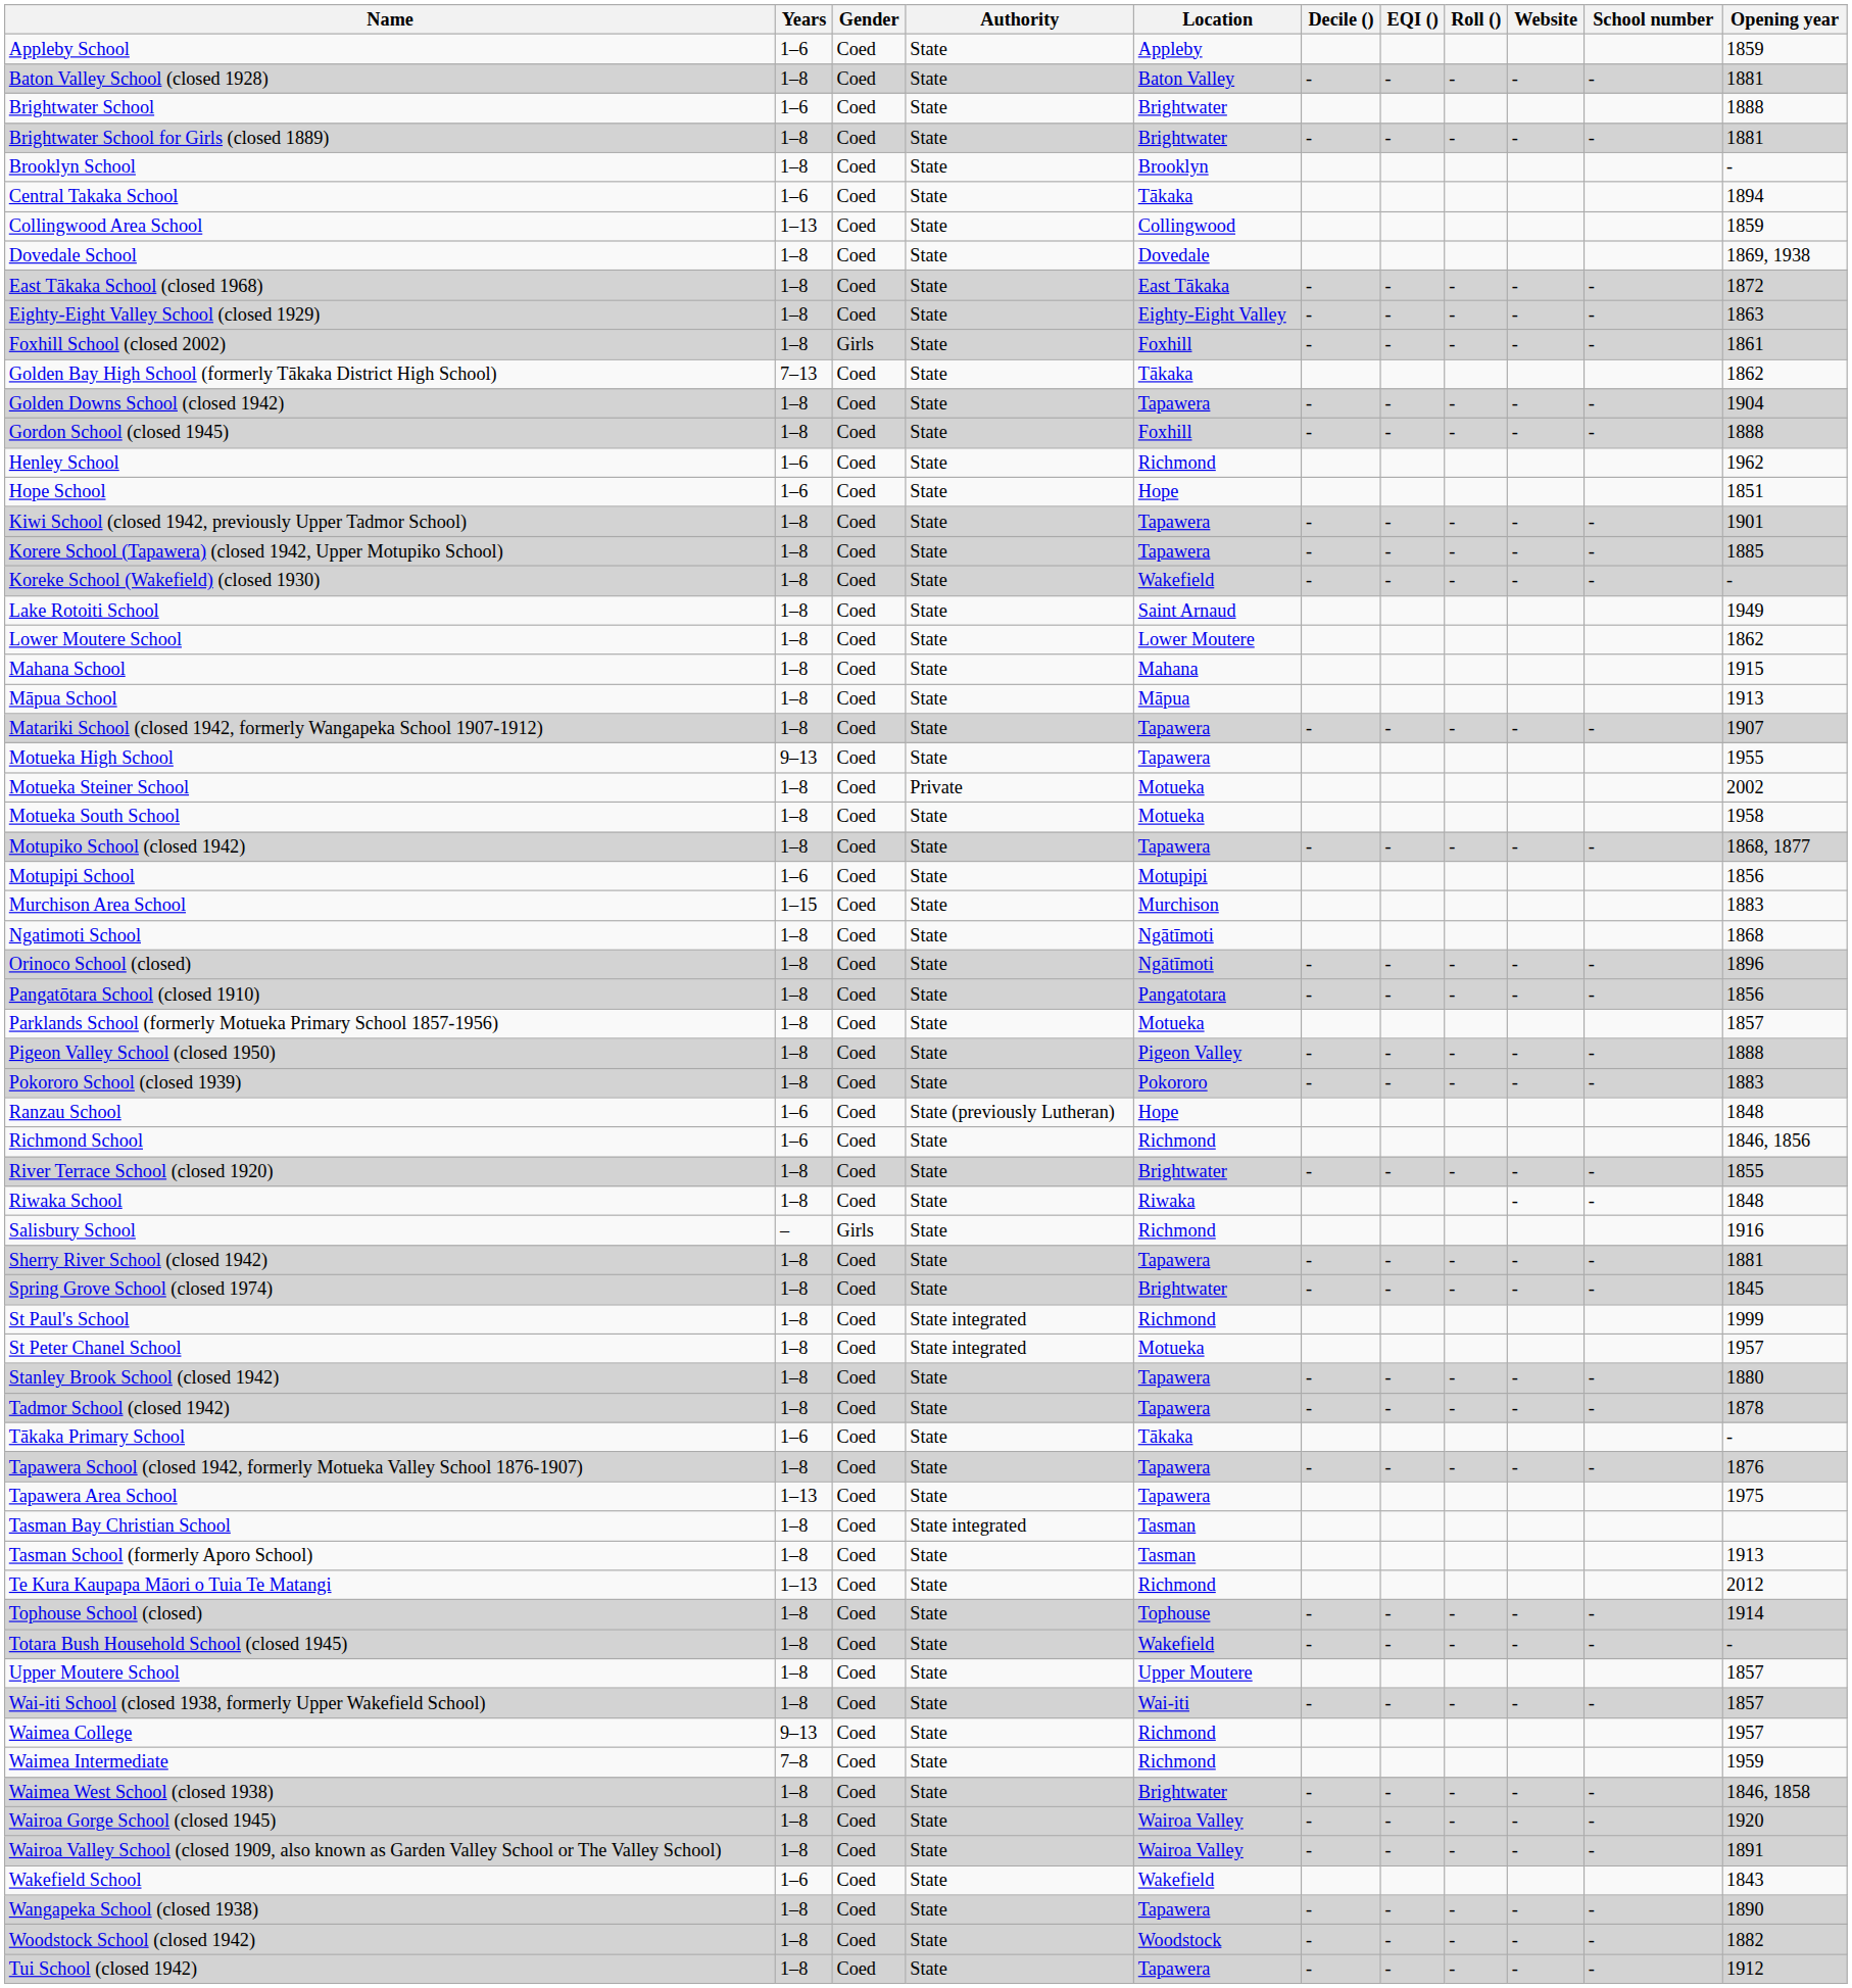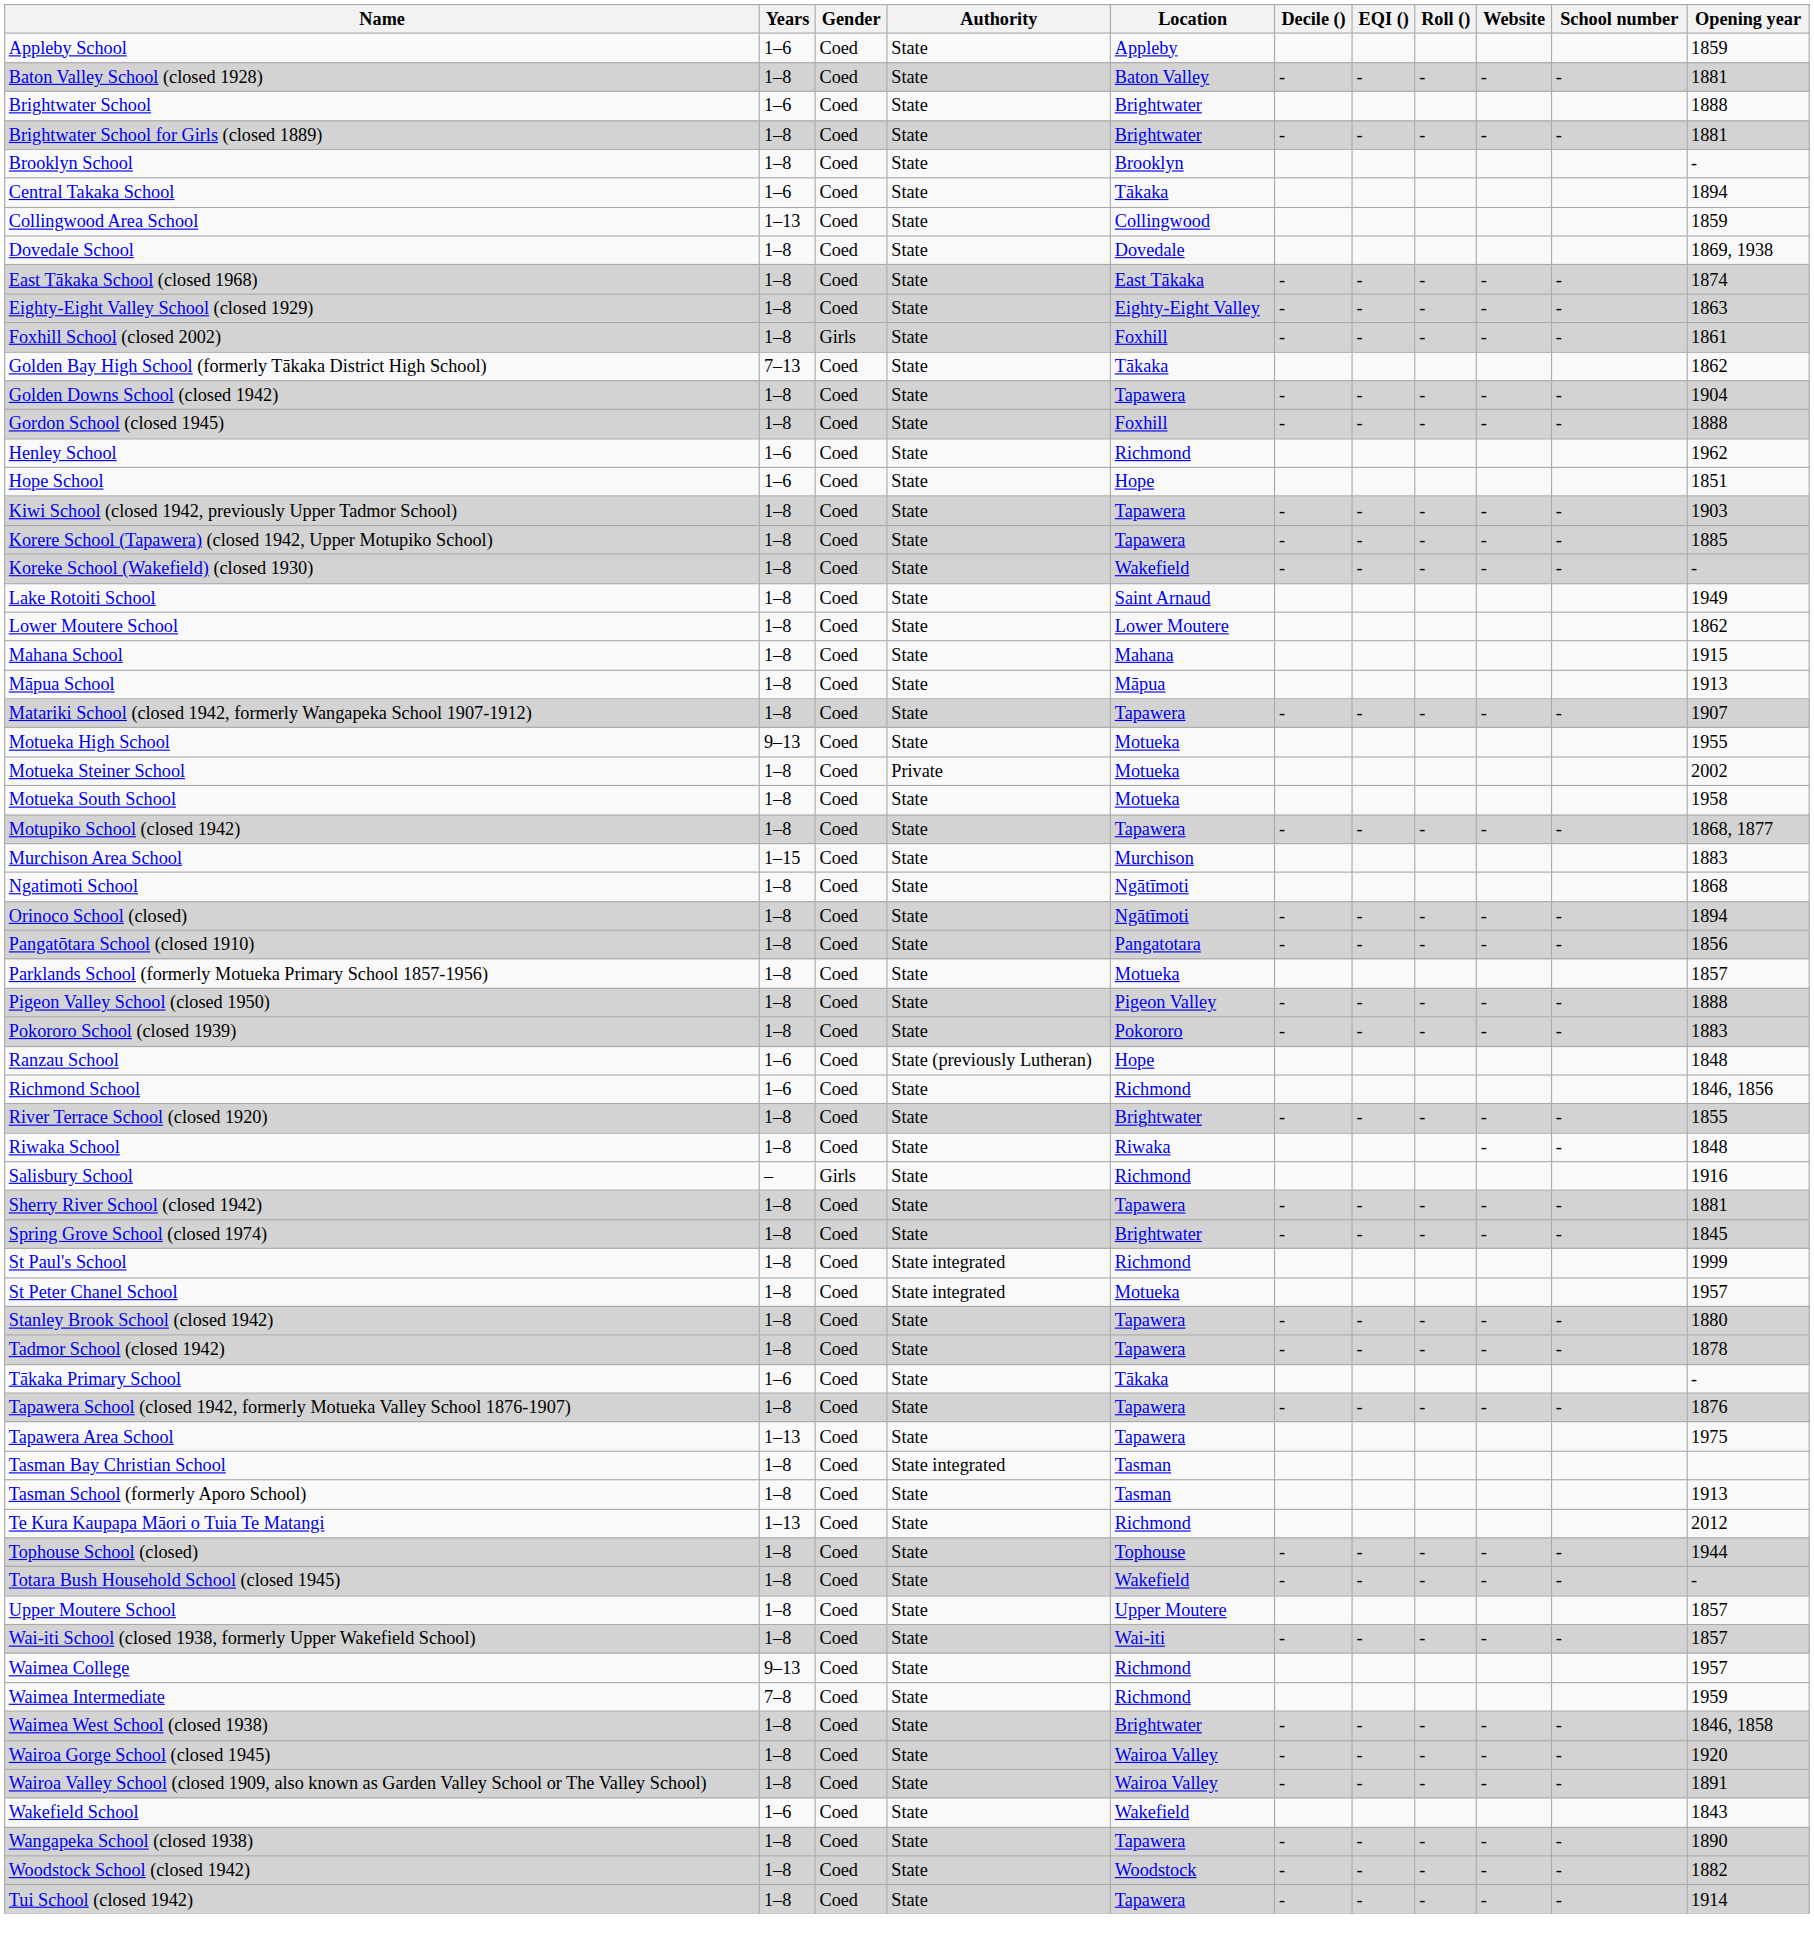East Tākaka School (closed 1968) | Opening year: 1872 -> 1874
Kiwi School (closed 1942, previously Upper Tadmor School) | Opening year: 1901 -> 1903
Motueka High School | Location: Tapawera -> Motueka
- row: Motupipi School | 1–6 | Coed | State | Motupipi | 1856
Orinoco School (closed) | Opening year: 1896 -> 1894
Tophouse School (closed) | Opening year: 1914 -> 1944
Tui School (closed 1942) | Opening year: 1912 -> 1914
